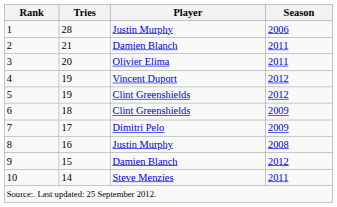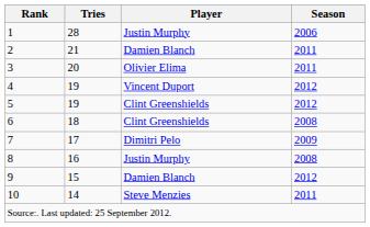6 | Season: 2009 -> 2008
